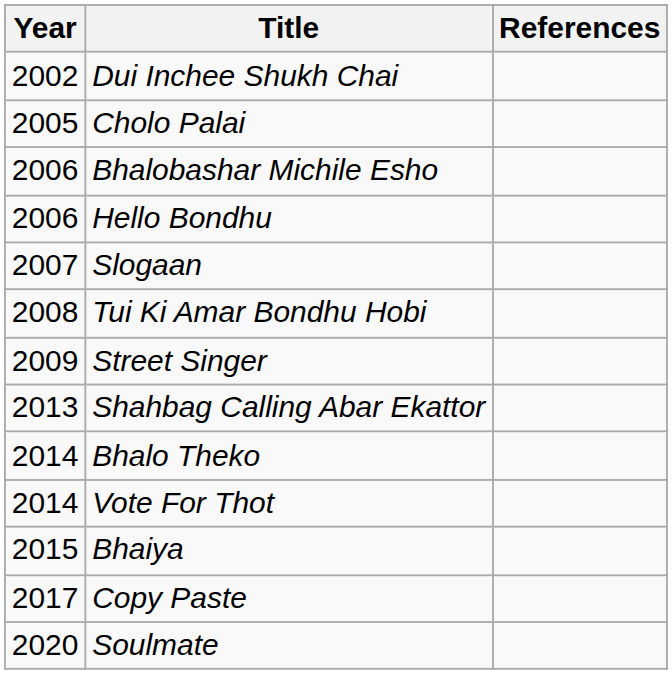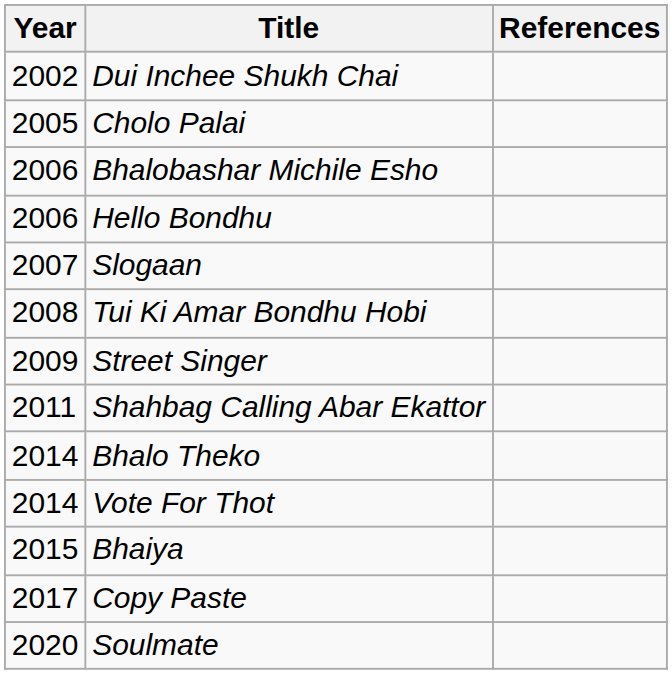Shahbag Calling Abar Ekattor | Year: 2013 -> 2011
